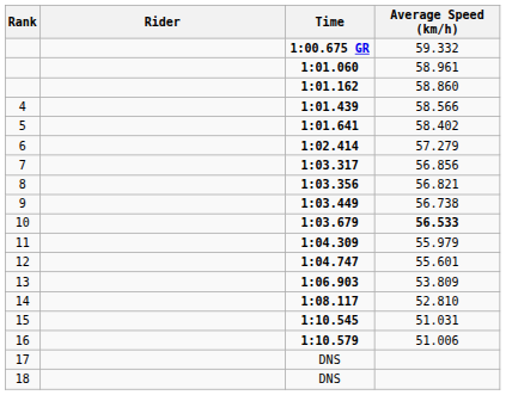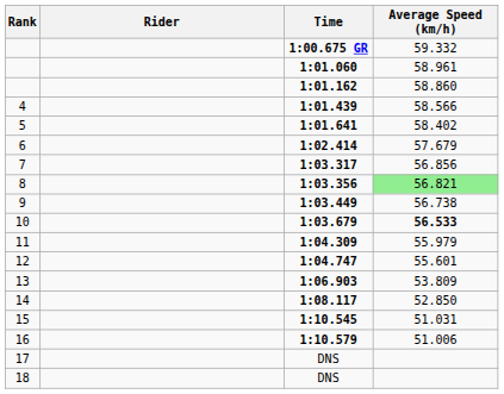1:02.414 | Average Speed (km/h): 57.279 -> 57.679
1:03.356 | Average Speed (km/h): no background -> lightgreen background
1:08.117 | Average Speed (km/h): 52.810 -> 52.850
